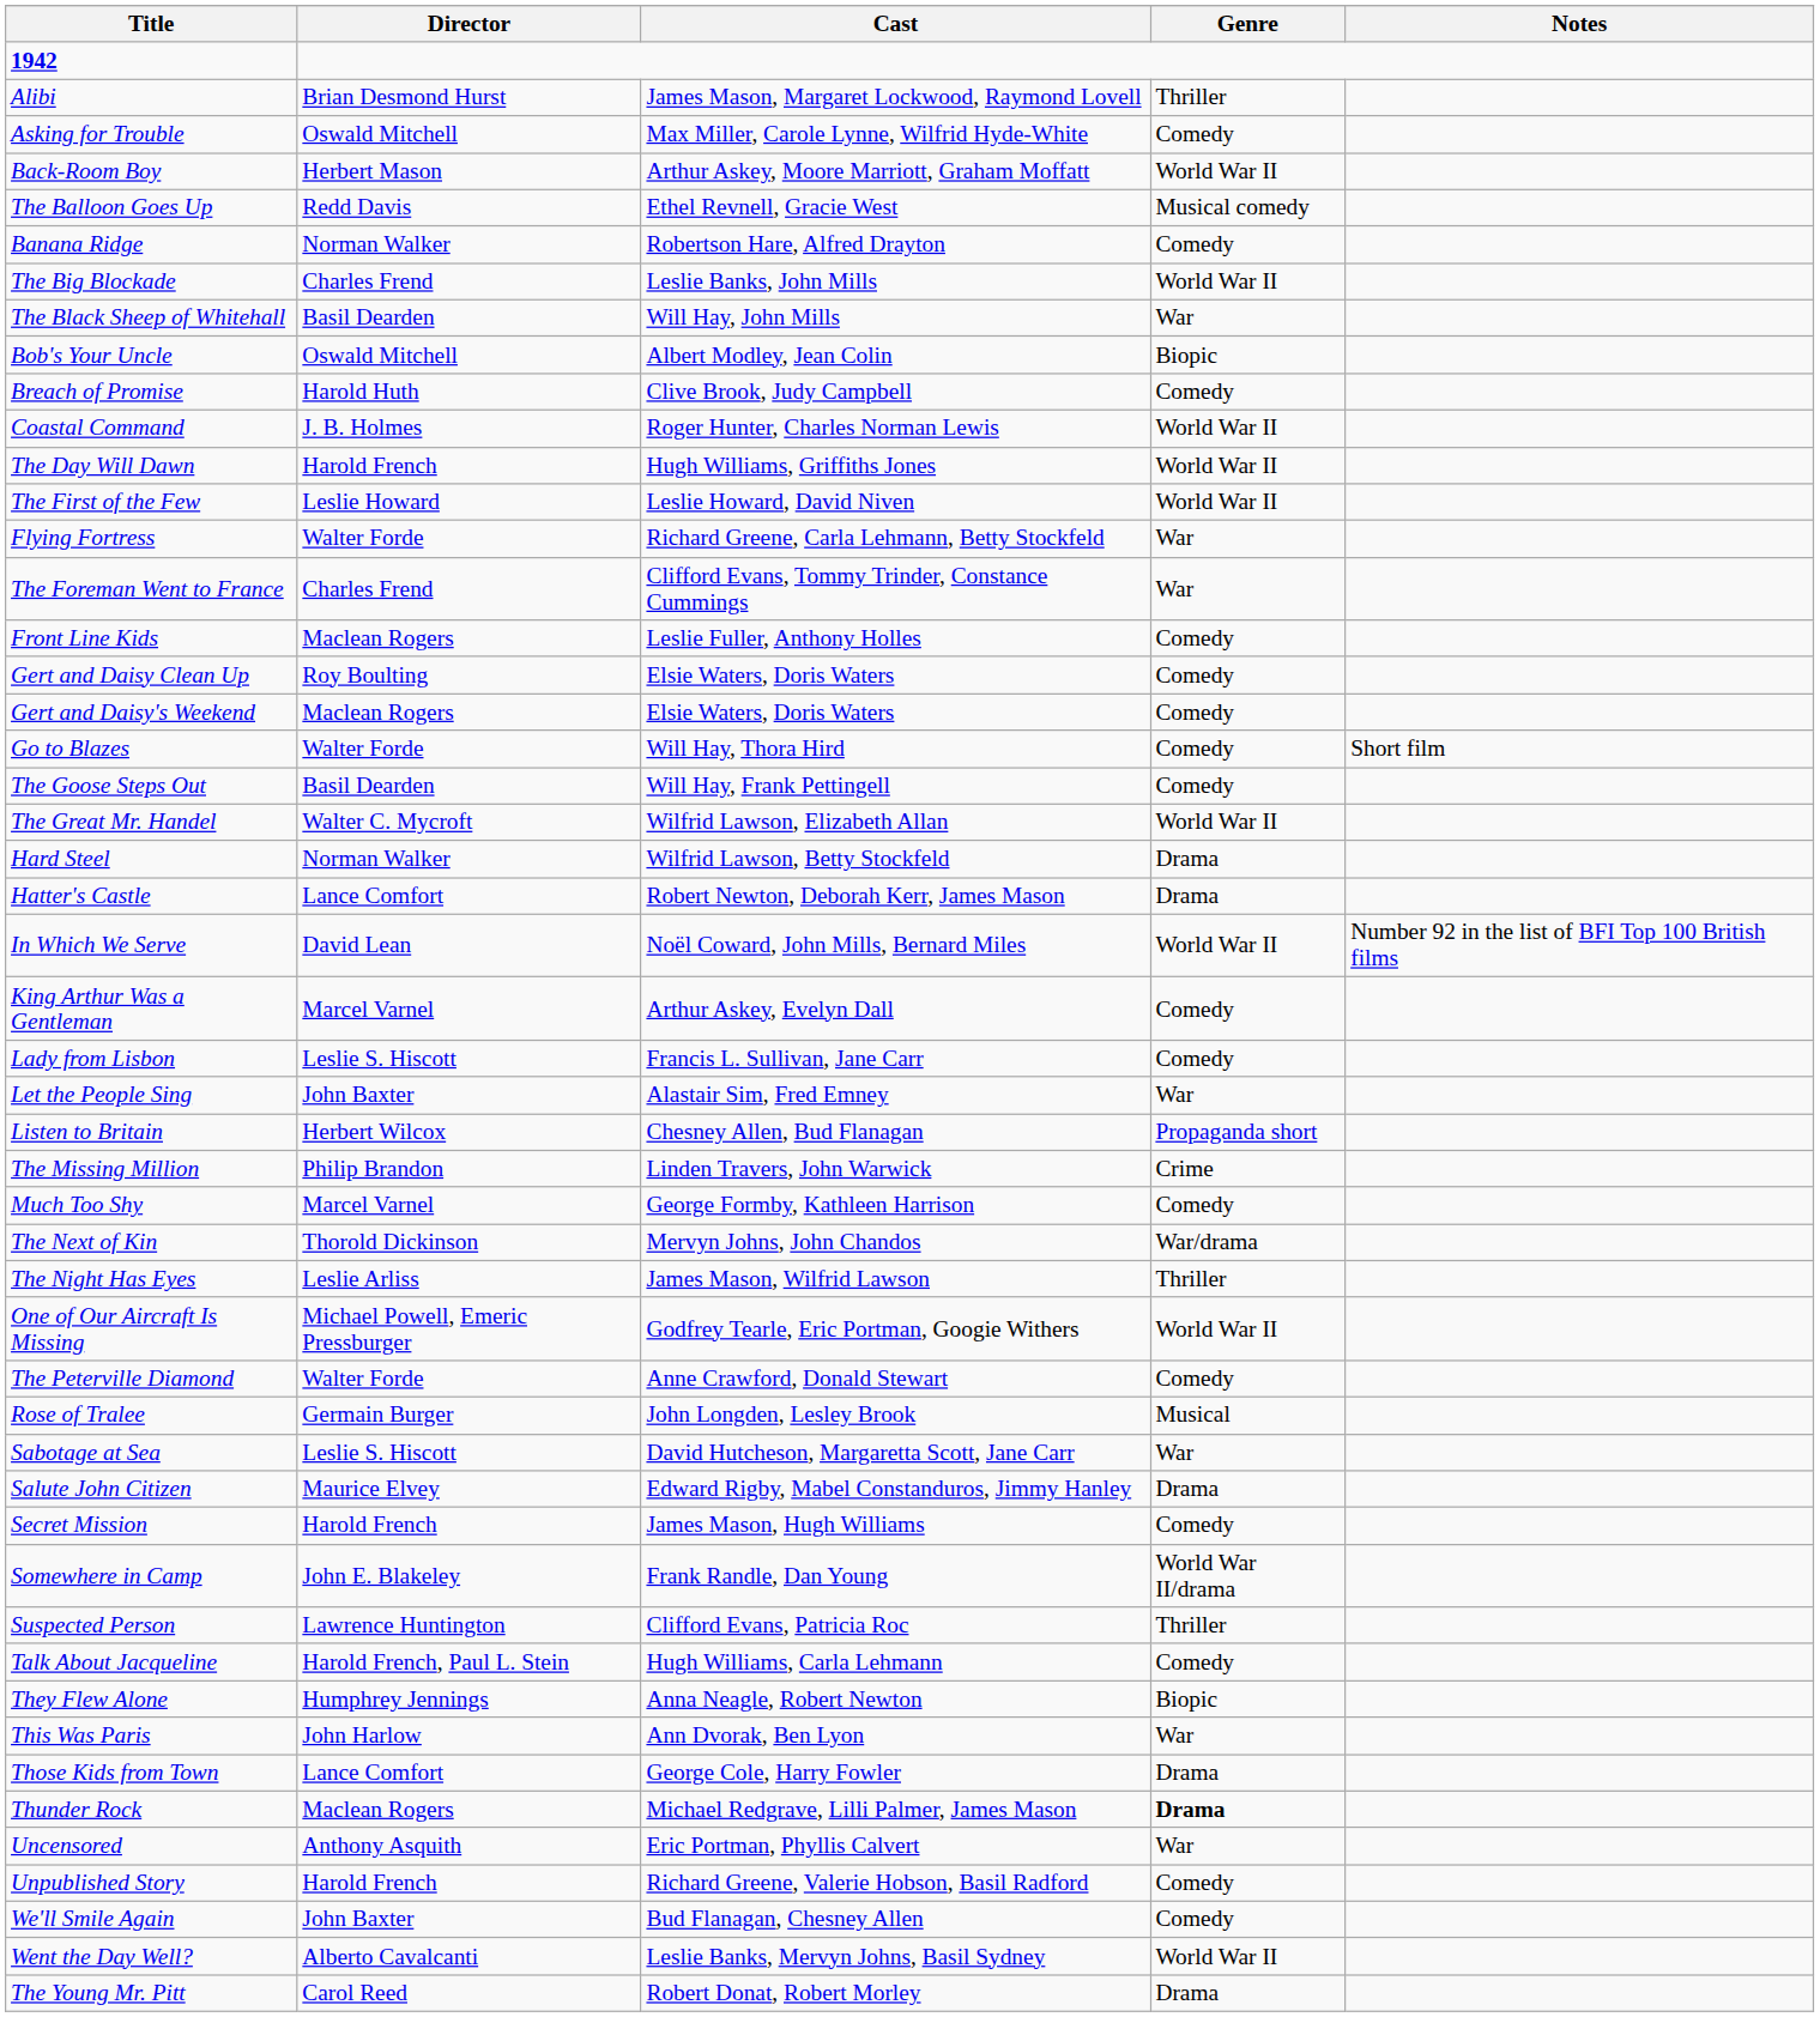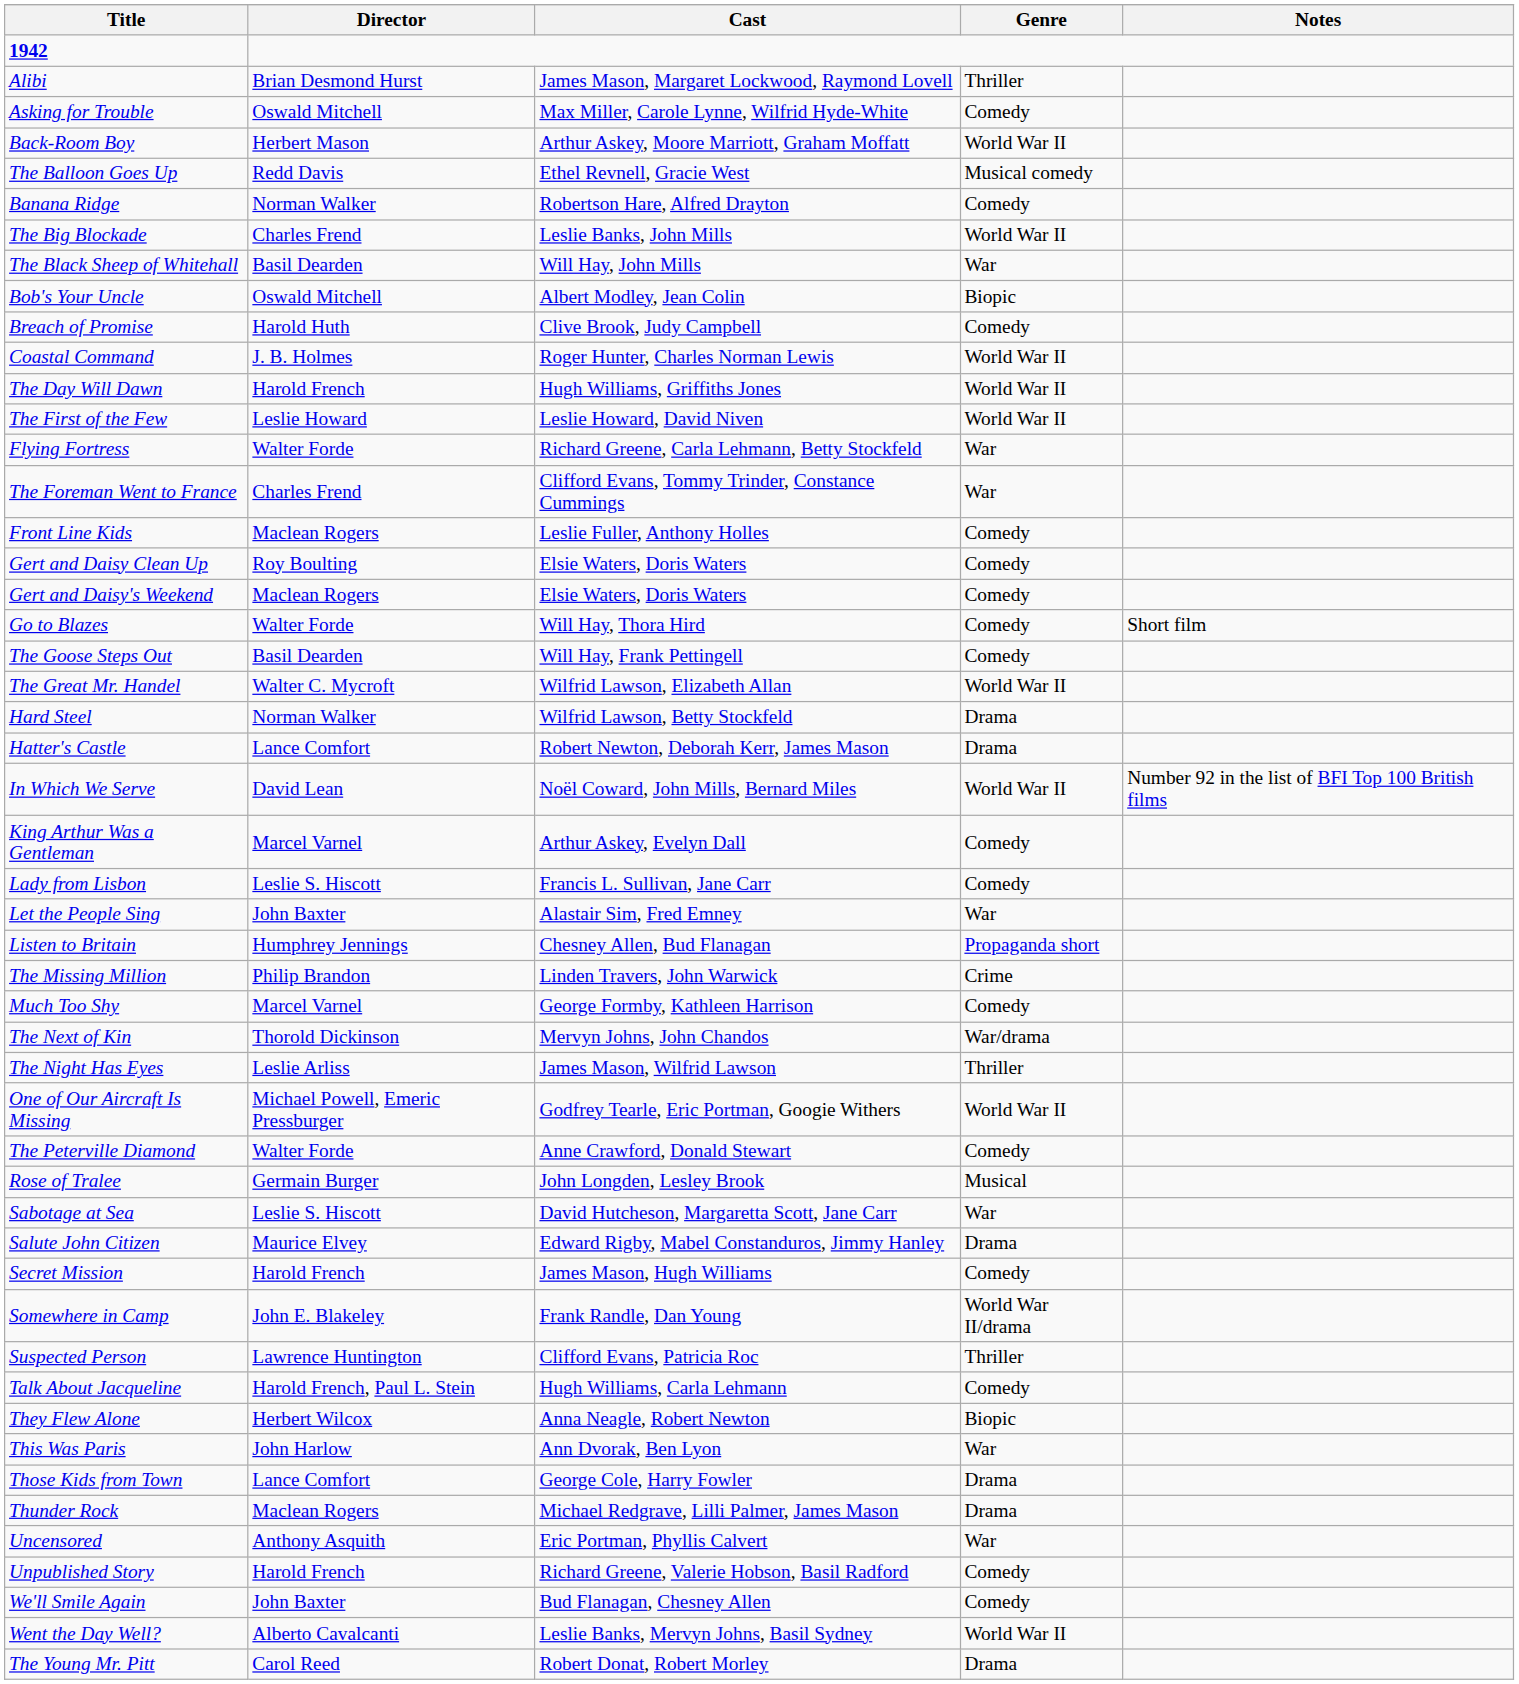Listen to Britain | Director: Herbert Wilcox -> Humphrey Jennings
They Flew Alone | Director: Humphrey Jennings -> Herbert Wilcox
Thunder Rock | Genre: bold -> normal
